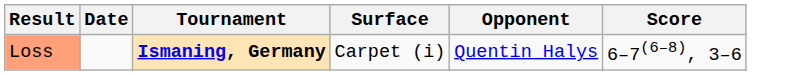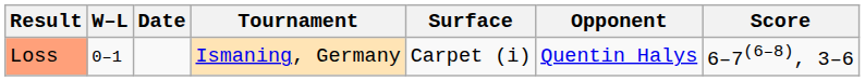+ column: W–L | 0–1
Loss | Tournament: bold -> normal
